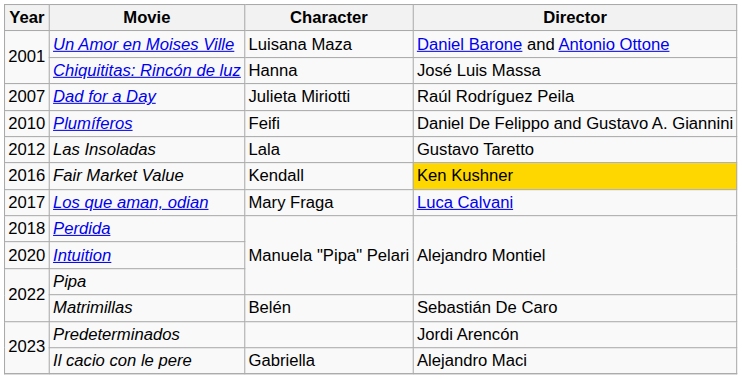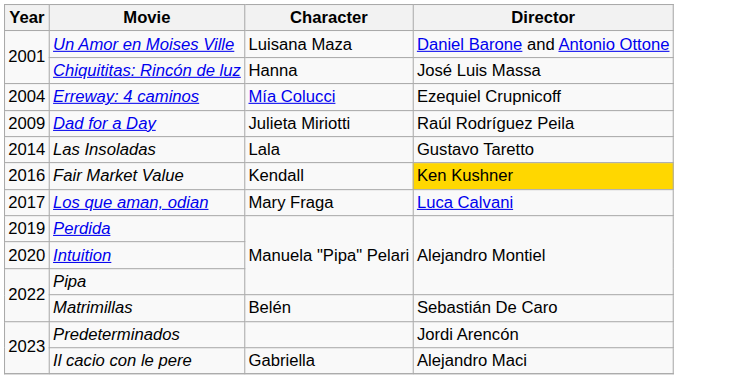+ row: 2004 | Erreway: 4 caminos | Mía Colucci | Ezequiel Crupnicoff
Dad for a Day | Year: 2007 -> 2009
- row: 2010 | Plumíferos | Feifi | Daniel De Felippo and Gustavo A. Giannini
Las Insoladas | Year: 2012 -> 2014
Perdida | Year: 2018 -> 2019
